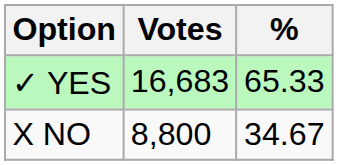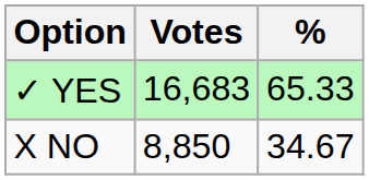X NO | Votes: 8,800 -> 8,850
